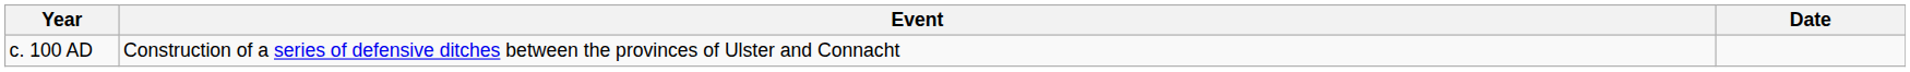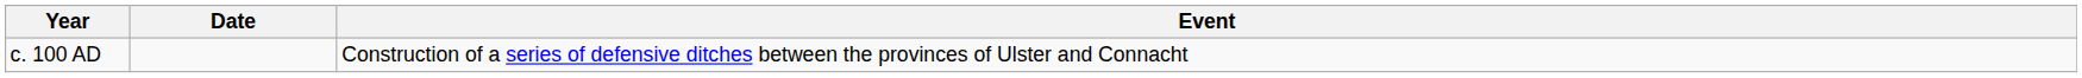columns swapped: Date <-> Event
